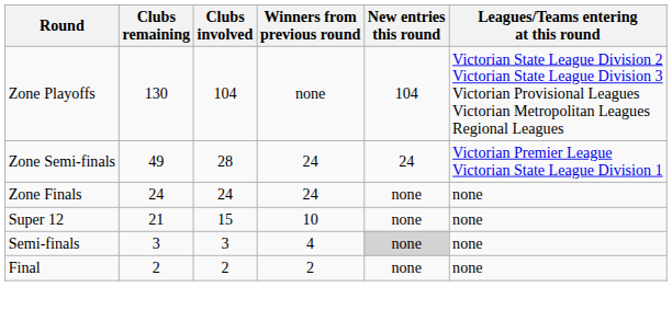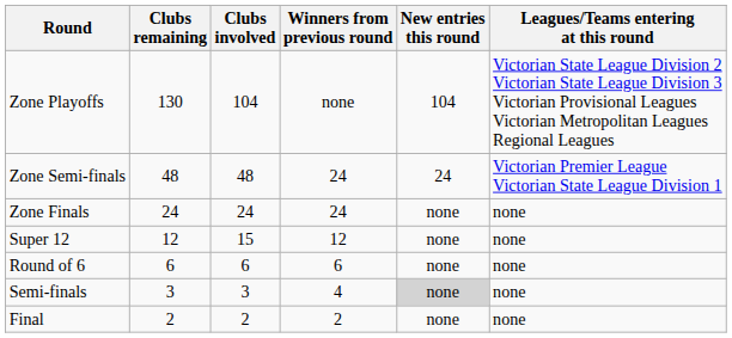Zone Semi-finals | Clubs remaining: 49 -> 48
Zone Semi-finals | Clubs involved: 28 -> 48
Super 12 | Clubs remaining: 21 -> 12
Super 12 | Winners from previous round: 10 -> 12
+ row: Round of 6 | 6 | 6 | 6 | none | none
